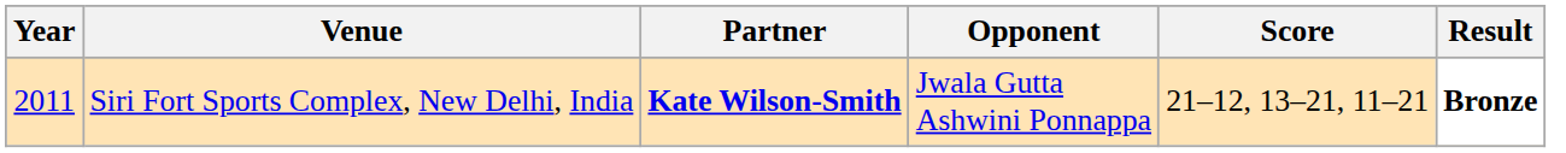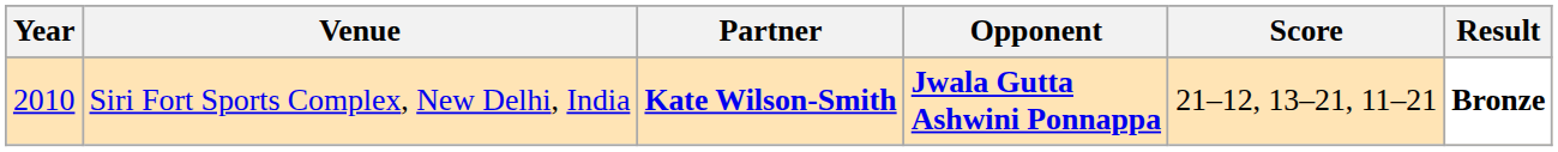Siri Fort Sports Complex, New Delhi, India | Year: 2011 -> 2010
Siri Fort Sports Complex, New Delhi, India | Opponent: normal -> bold
